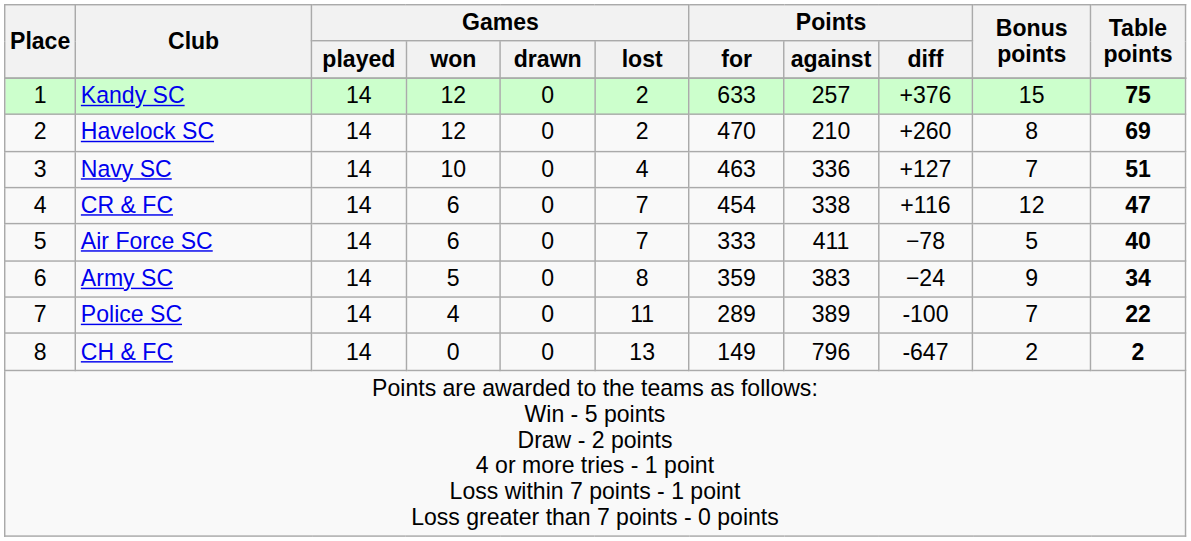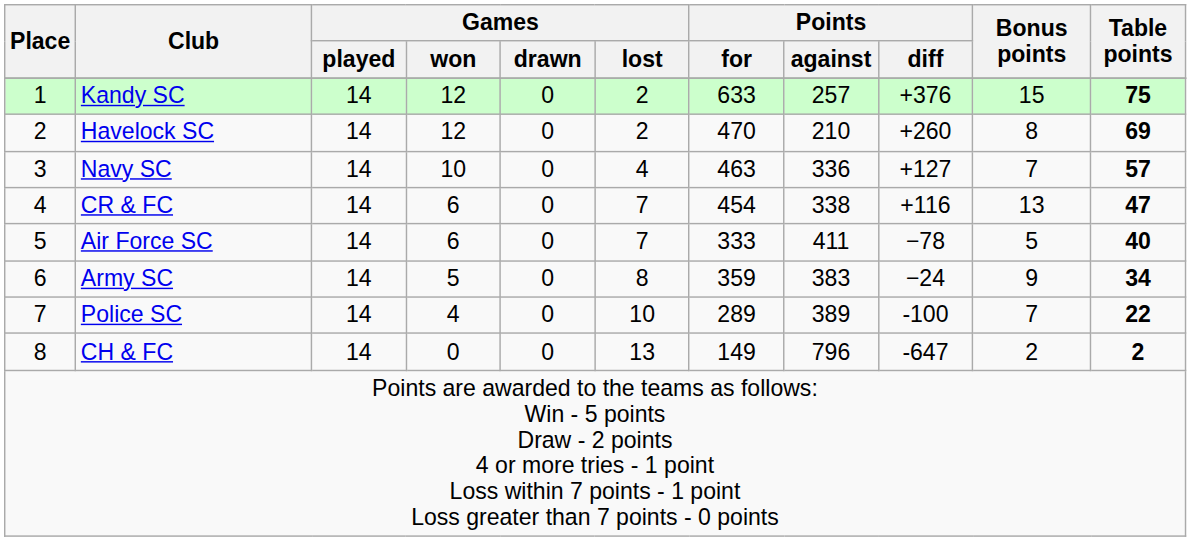Navy SC | Table points: 51 -> 57
CR & FC | Bonus points: 12 -> 13
Police SC | Games / lost: 11 -> 10
